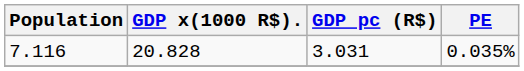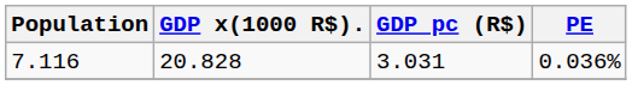7.116 | PE: 0.035% -> 0.036%
